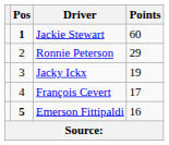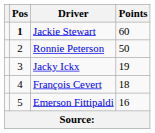Ronnie Peterson | Points: 29 -> 50
François Cevert | Points: 17 -> 18
Emerson Fittipaldi | Pos: bold -> normal
